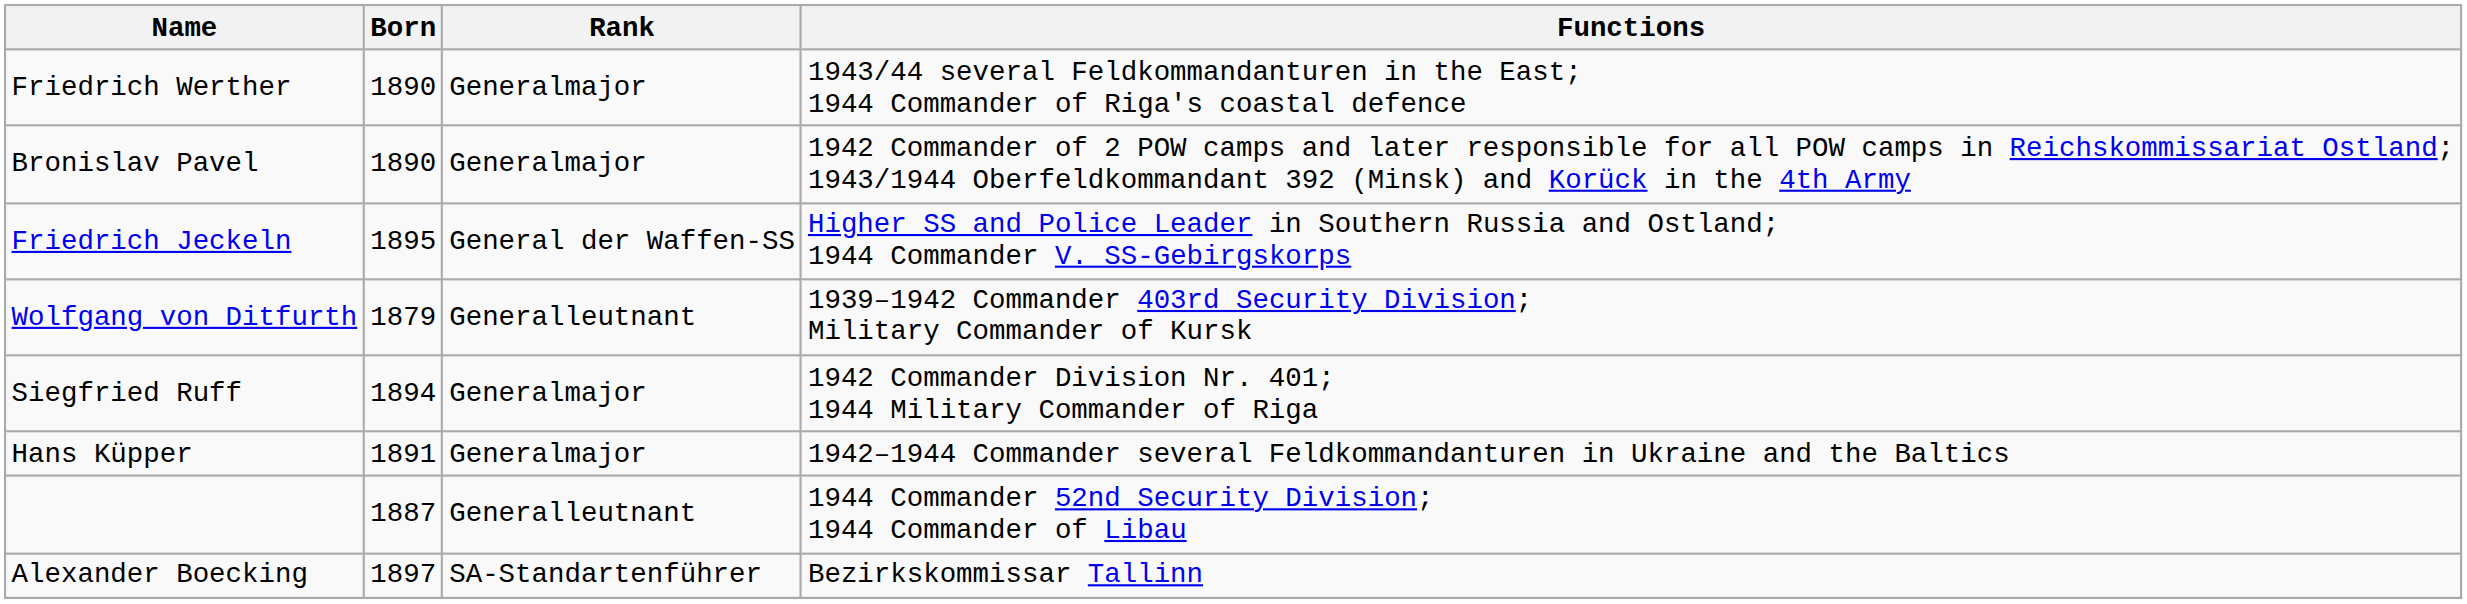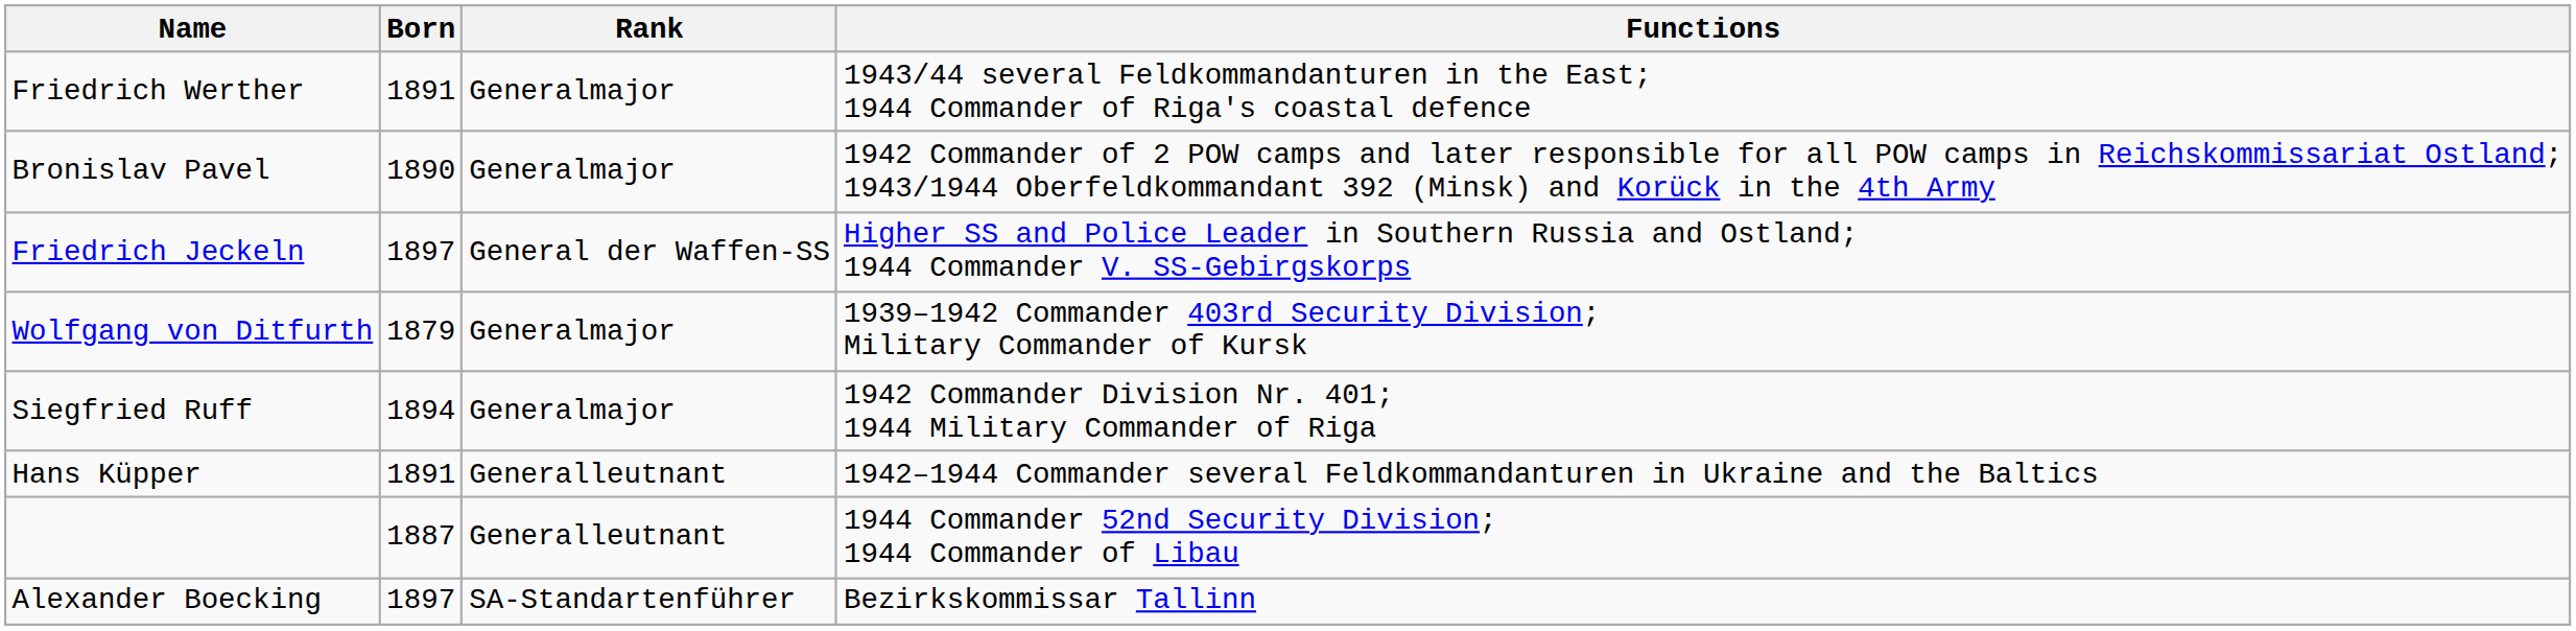Friedrich Werther | Born: 1890 -> 1891
Friedrich Jeckeln | Born: 1895 -> 1897
Wolfgang von Ditfurth | Rank: Generalleutnant -> Generalmajor
Hans Küpper | Rank: Generalmajor -> Generalleutnant
